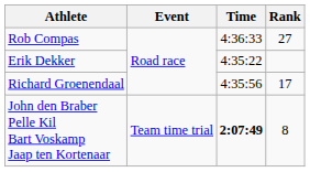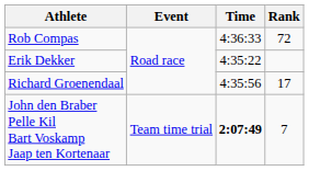Rob Compas | Rank: 27 -> 72
John den Braber Pelle Kil Bart Voskamp Jaap ten Kortenaar | Rank: 8 -> 7
